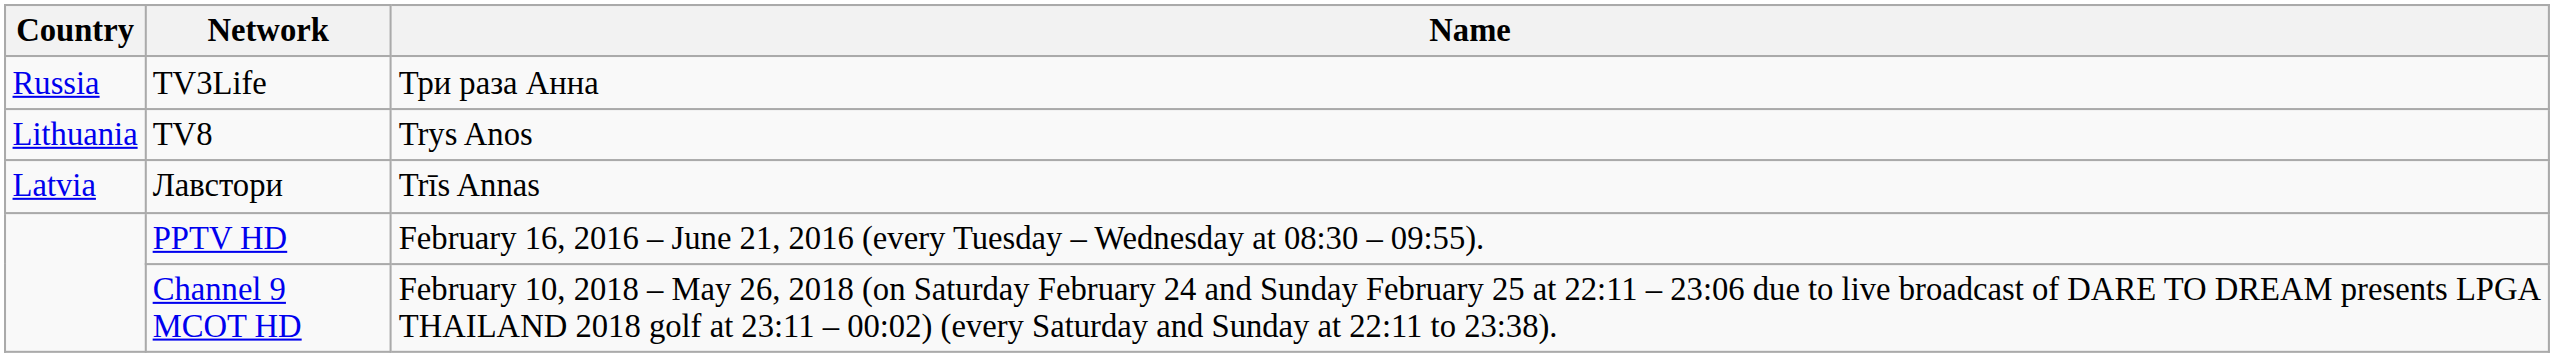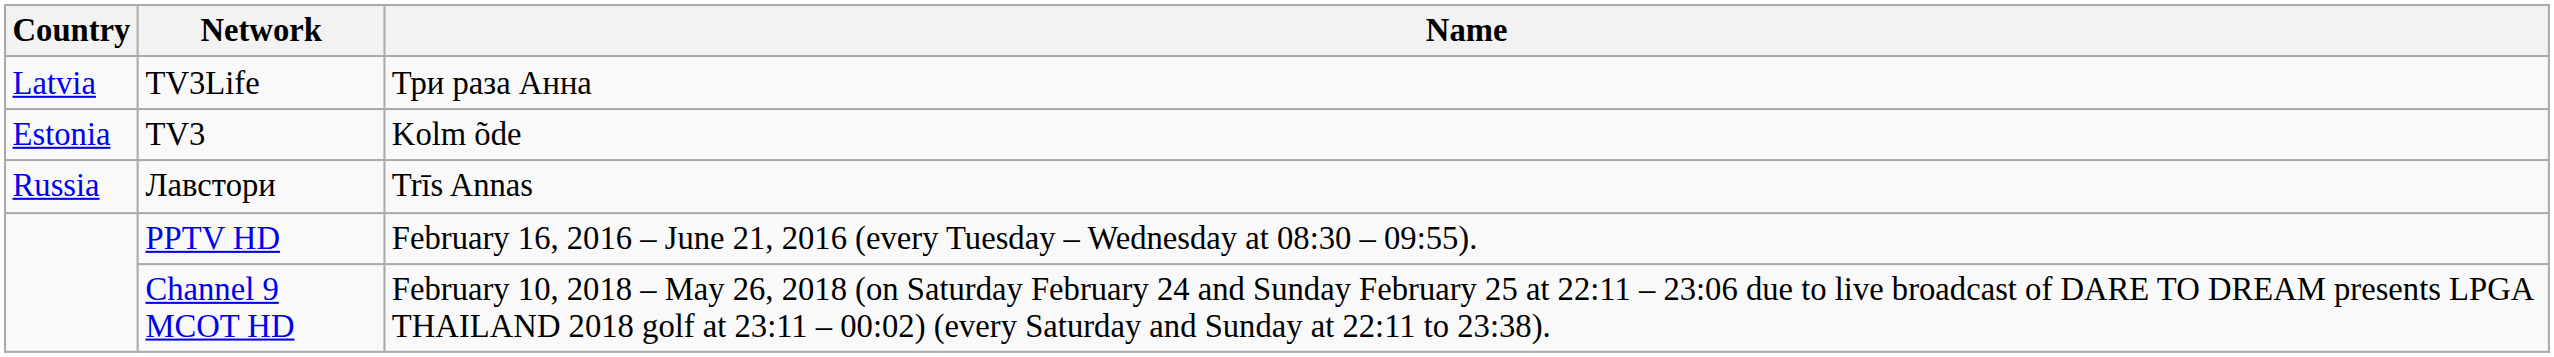TV3Life | Country: Russia -> Latvia
- row: Lithuania | TV8 | Trys Anos
+ row: Estonia | TV3 | Kolm õde
Лавстори | Country: Latvia -> Russia
